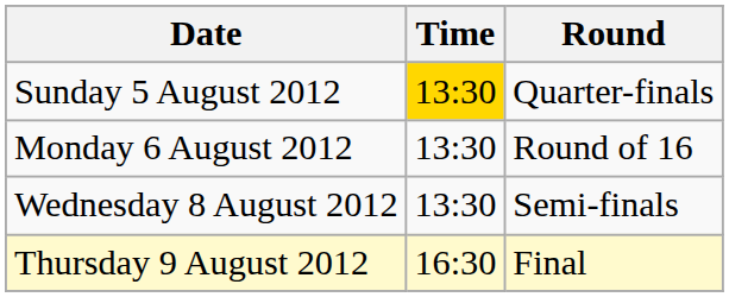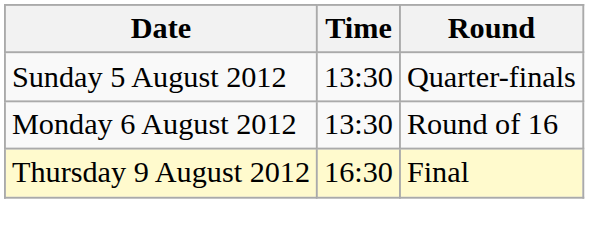Sunday 5 August 2012 | Time: gold background -> no background
- row: Wednesday 8 August 2012 | 13:30 | Semi-finals
